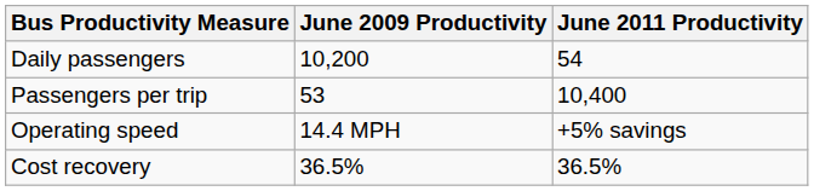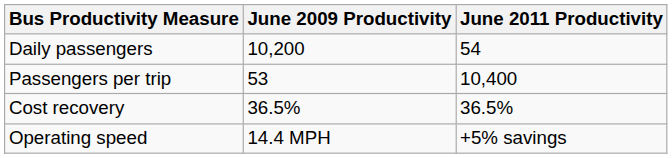rows swapped: Cost recovery <-> Operating speed
